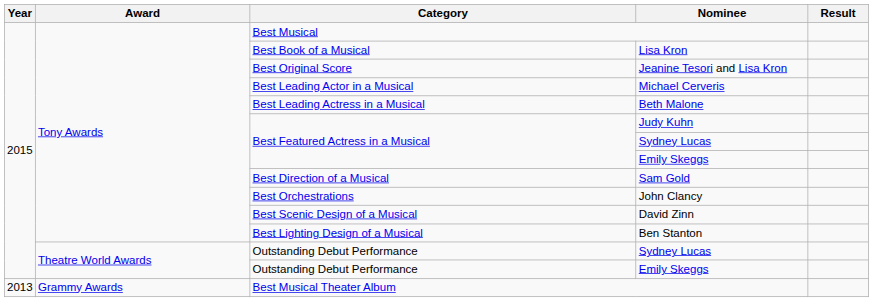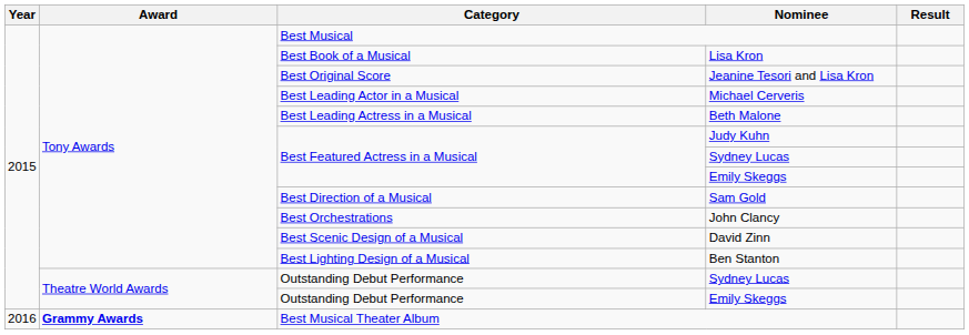Best Musical Theater Album | Year: 2013 -> 2016
Best Musical Theater Album | Award: normal -> bold
